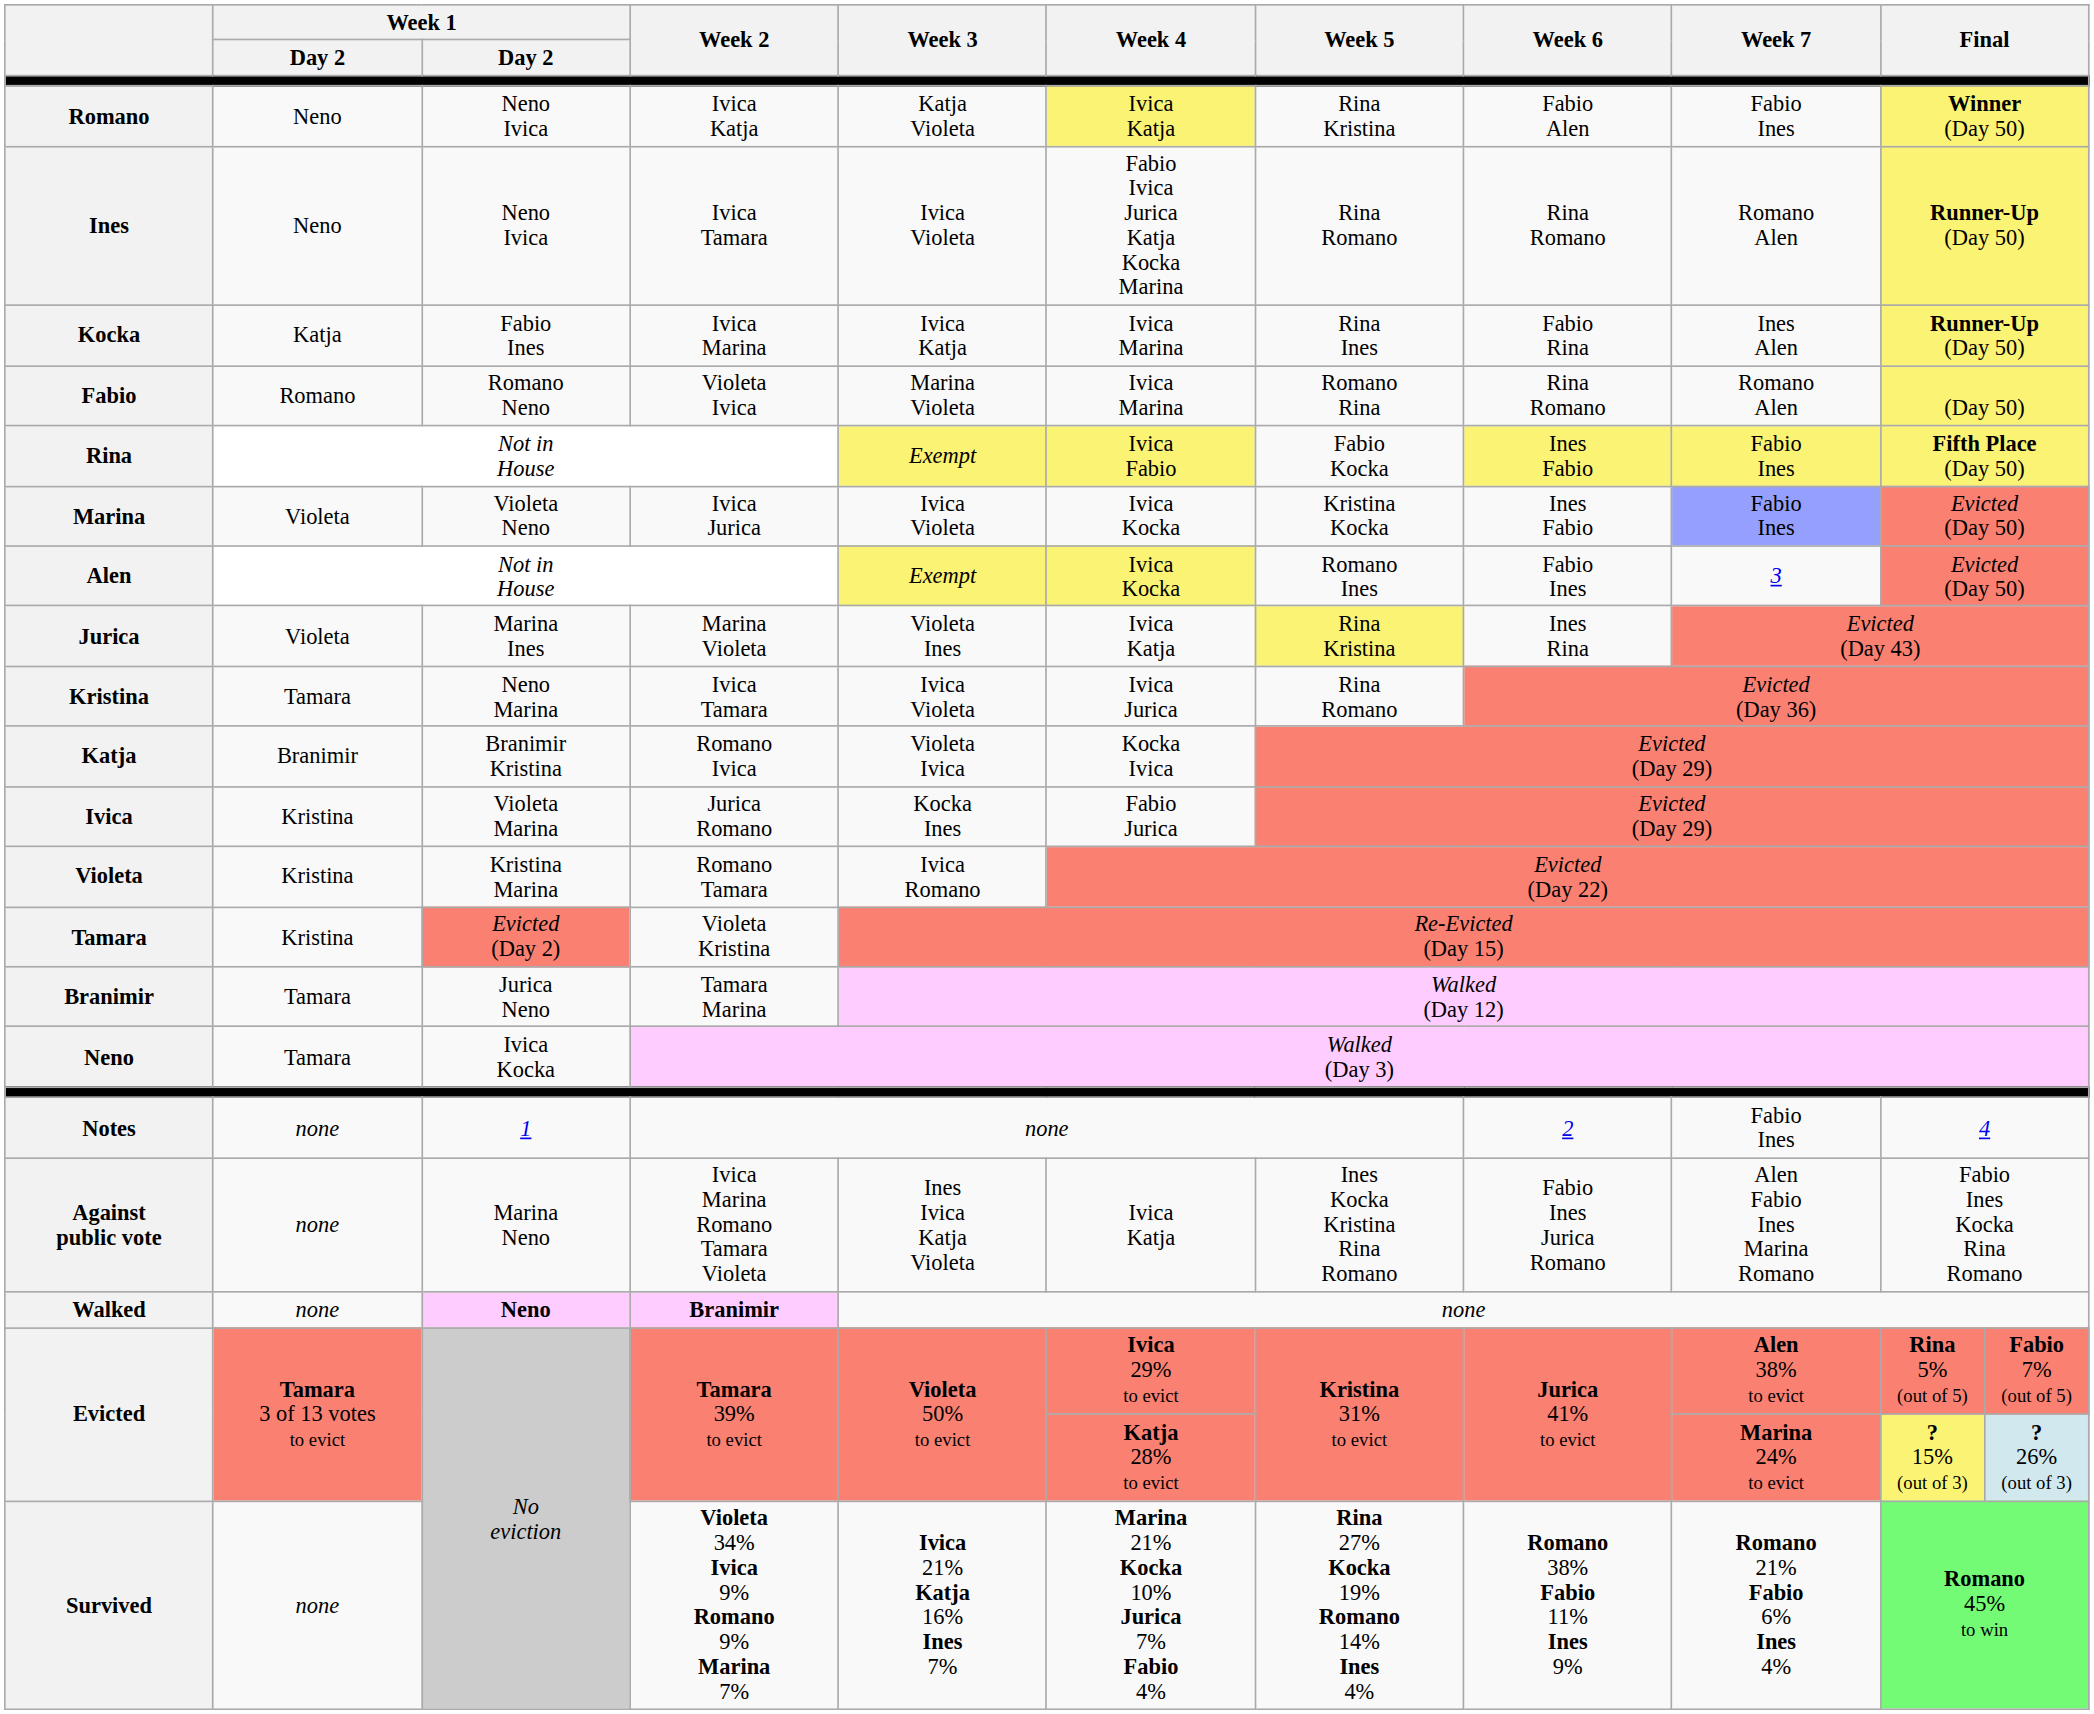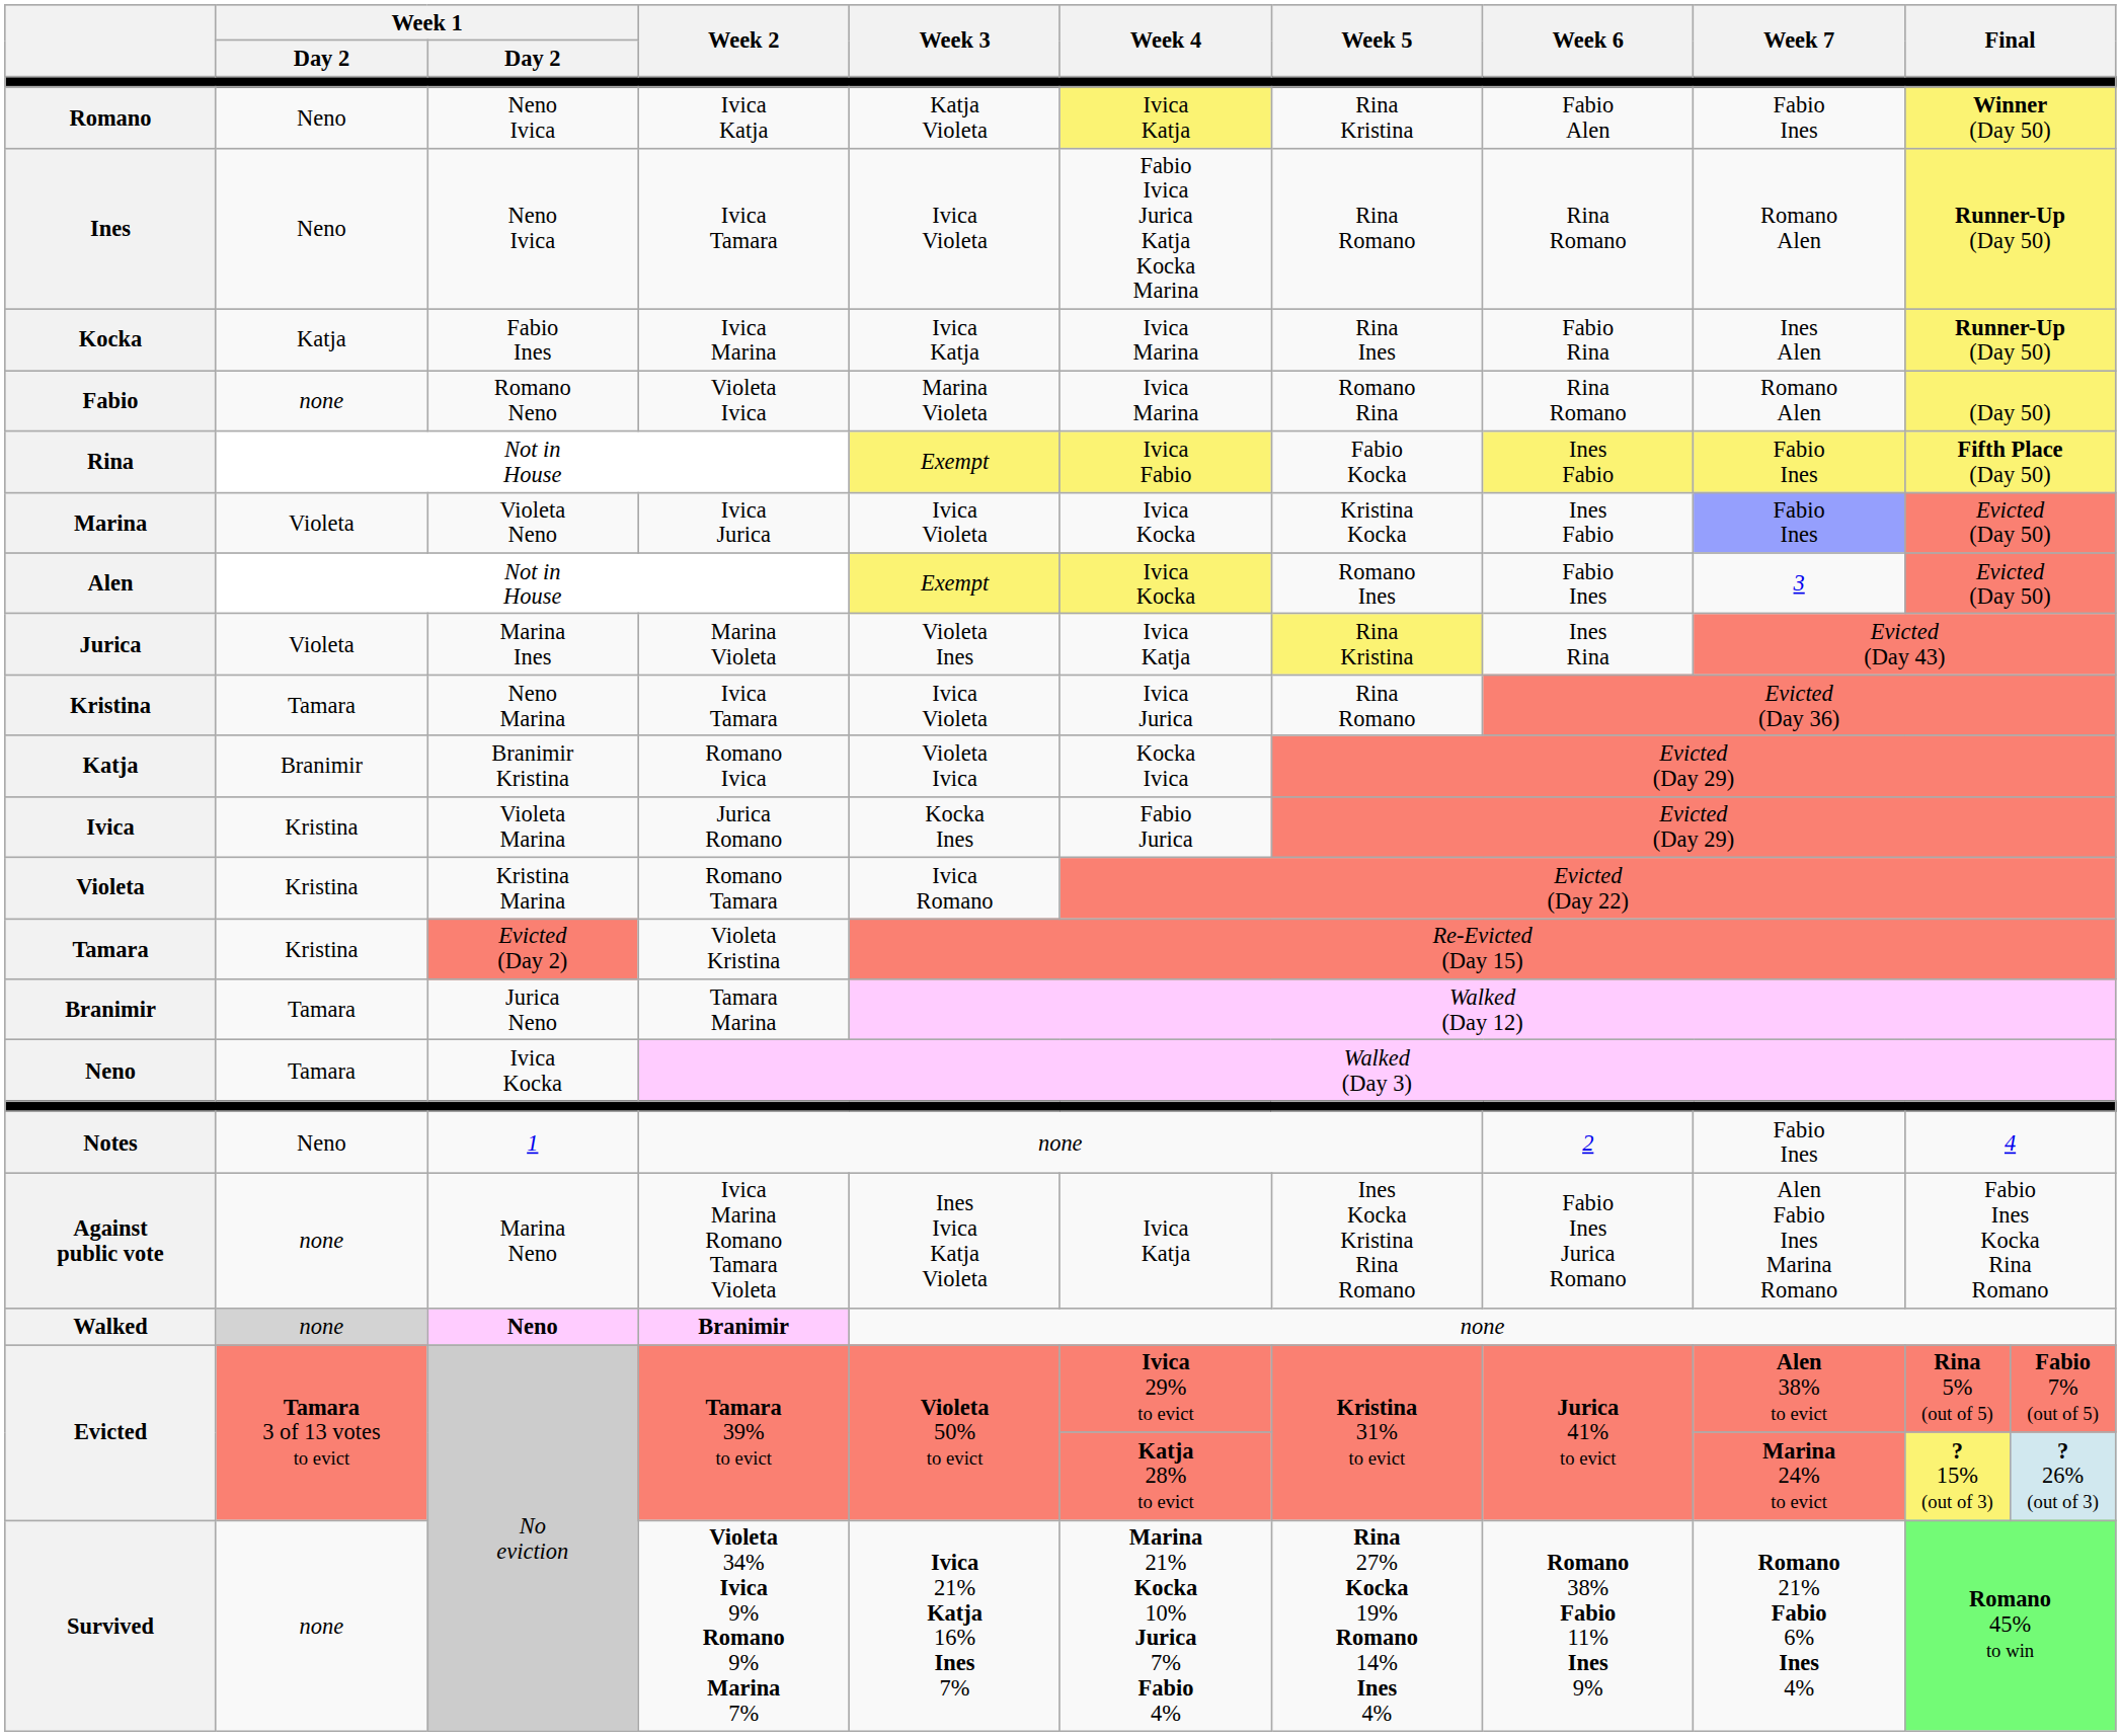Fabio | column 2: Romano -> none
Notes | column 2: none -> Neno
Walked | column 2: no background -> lightgrey background
